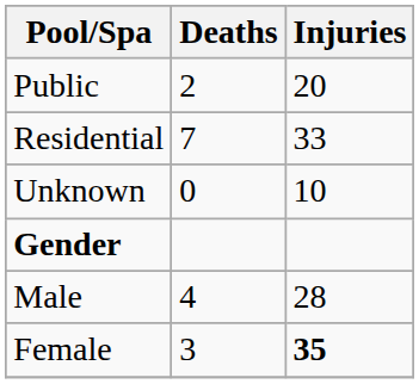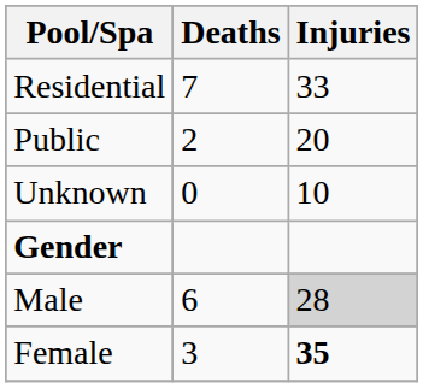rows swapped: Public <-> Residential
Male | Deaths: 4 -> 6
Male | Injuries: no background -> lightgrey background
